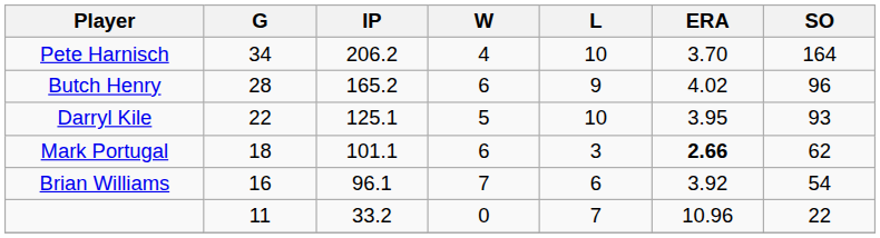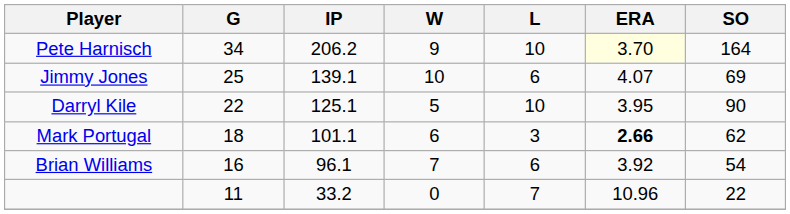Pete Harnisch | W: 4 -> 9
Pete Harnisch | ERA: no background -> lightyellow background
- row: Butch Henry | 28 | 165.2 | 6 | 9 | 4.02 | 96
+ row: Jimmy Jones | 25 | 139.1 | 10 | 6 | 4.07 | 69
Darryl Kile | SO: 93 -> 90
